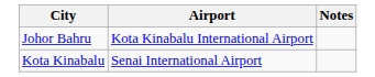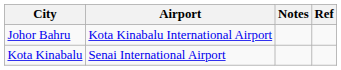+ column: Ref
